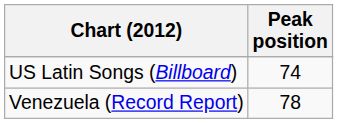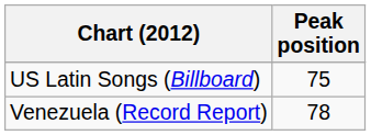US Latin Songs (Billboard) | Peak position: 74 -> 75
